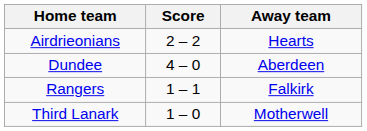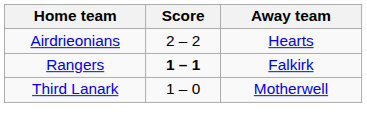- row: Dundee | 4 – 0 | Aberdeen
Rangers | Score: normal -> bold
